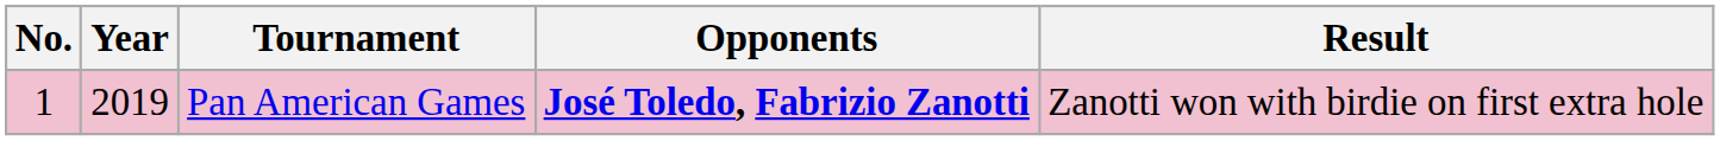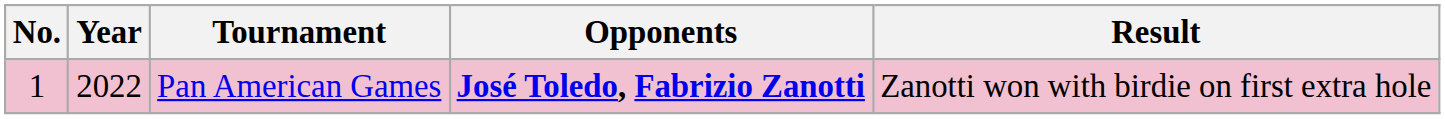Pan American Games | Year: 2019 -> 2022
